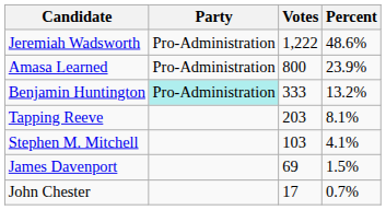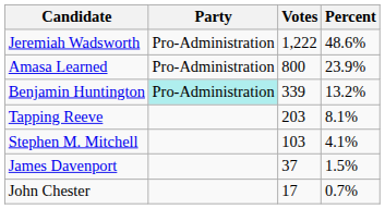Benjamin Huntington | Votes: 333 -> 339
James Davenport | Votes: 69 -> 37
